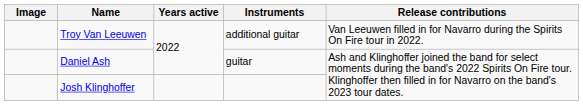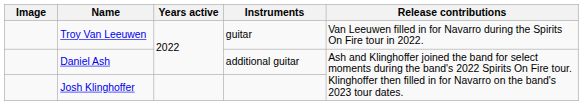Troy Van Leeuwen | Instruments: additional guitar -> guitar
Daniel Ash | Instruments: guitar -> additional guitar
